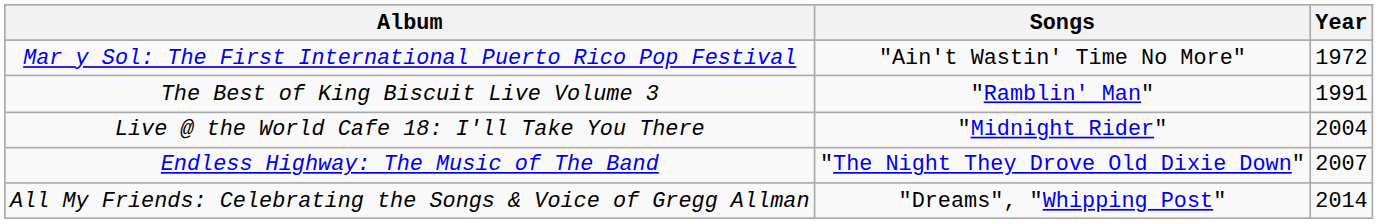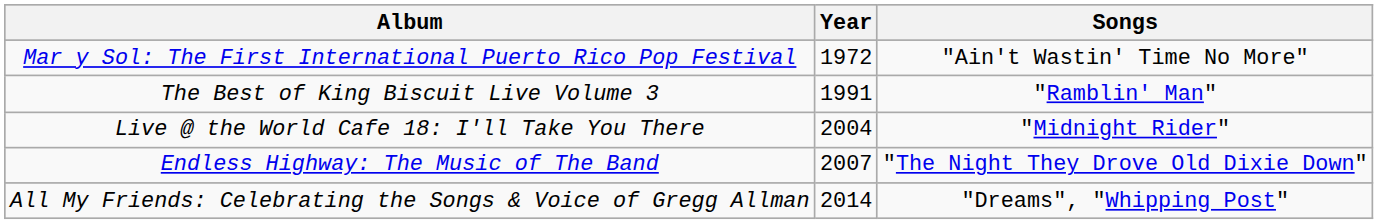columns swapped: Songs <-> Year
